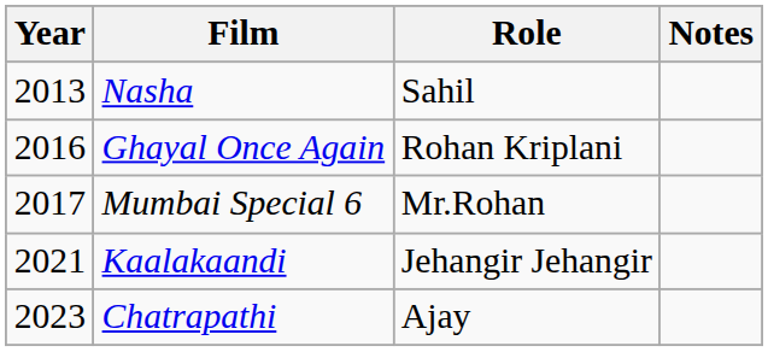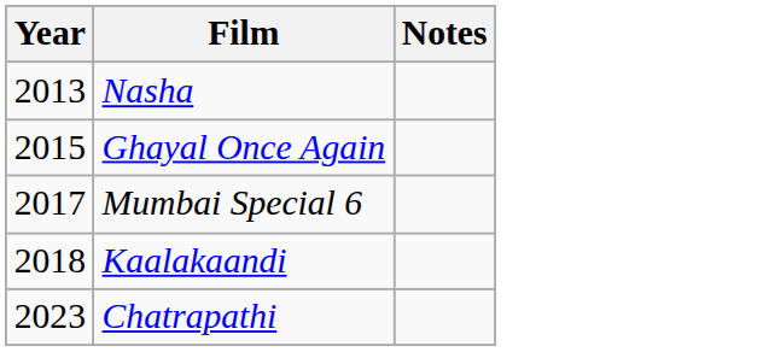- column: Role | Sahil | Rohan Kriplani | Mr.Rohan | Jehangir Jehangir | Ajay
Ghayal Once Again | Year: 2016 -> 2015
Kaalakaandi | Year: 2021 -> 2018
